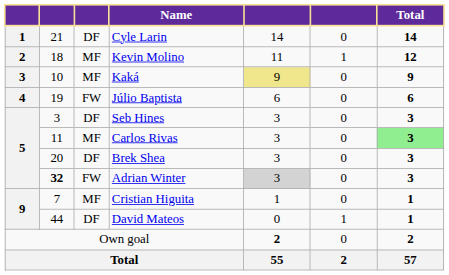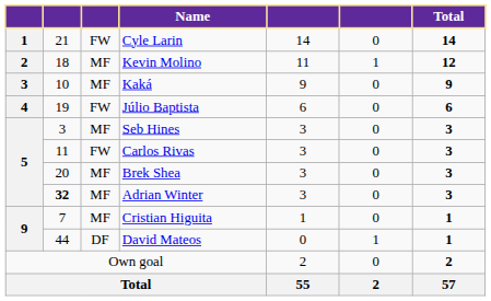Cyle Larin | column 3: DF -> FW
Kaká | column 5: khaki background -> no background
Seb Hines | column 3: DF -> MF
Carlos Rivas | column 3: MF -> FW
Carlos Rivas | Total: lightgreen background -> no background
Brek Shea | column 3: DF -> MF
Adrian Winter | column 3: FW -> MF
Adrian Winter | column 5: lightgrey background -> no background
Own goal | column 5: bold -> normal
